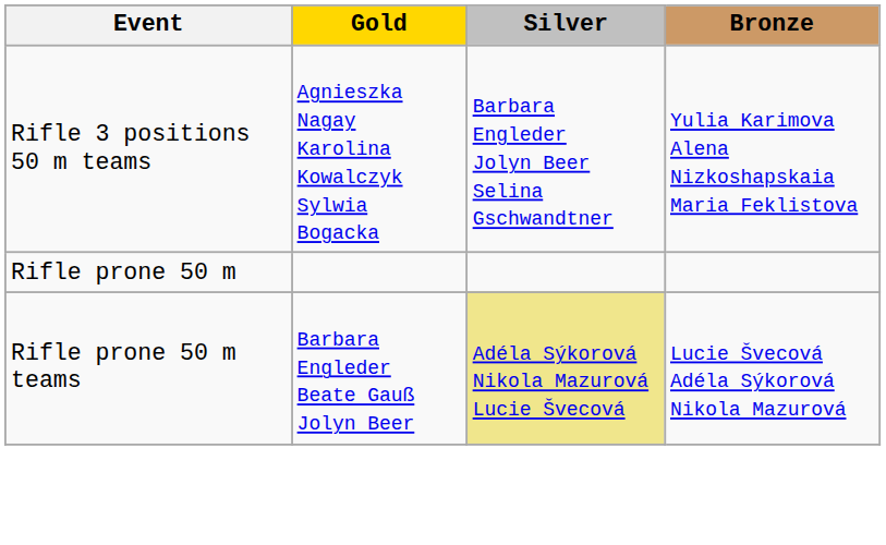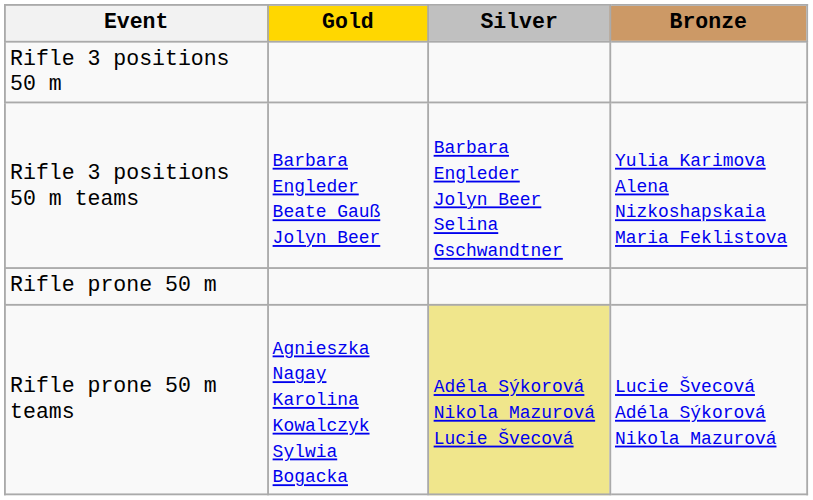+ row: Rifle 3 positions 50 m
Rifle 3 positions 50 m teams | Gold: Agnieszka Nagay Karolina Kowalczyk Sylwia Bogacka -> Barbara Engleder Beate Gauß Jolyn Beer
Rifle prone 50 m teams | Gold: Barbara Engleder Beate Gauß Jolyn Beer -> Agnieszka Nagay Karolina Kowalczyk Sylwia Bogacka
